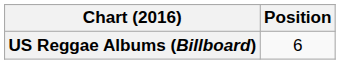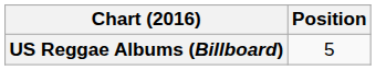US Reggae Albums (Billboard) | Position: 6 -> 5
